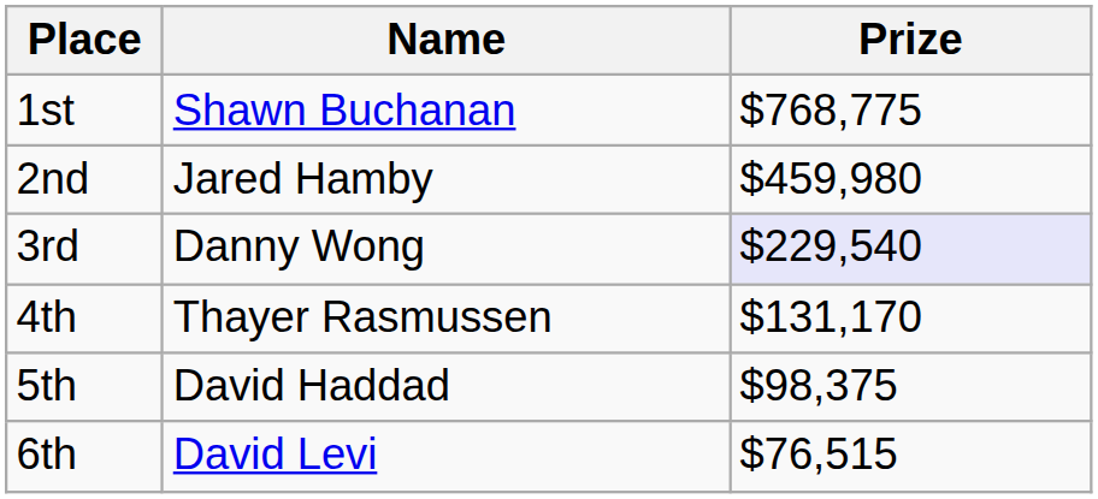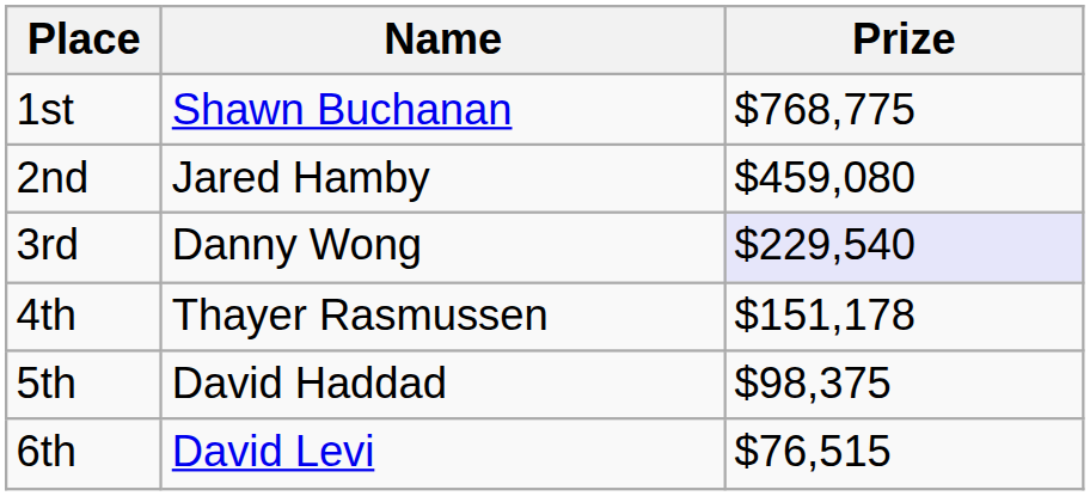2nd | Prize: $459,980 -> $459,080
4th | Prize: $131,170 -> $151,178
